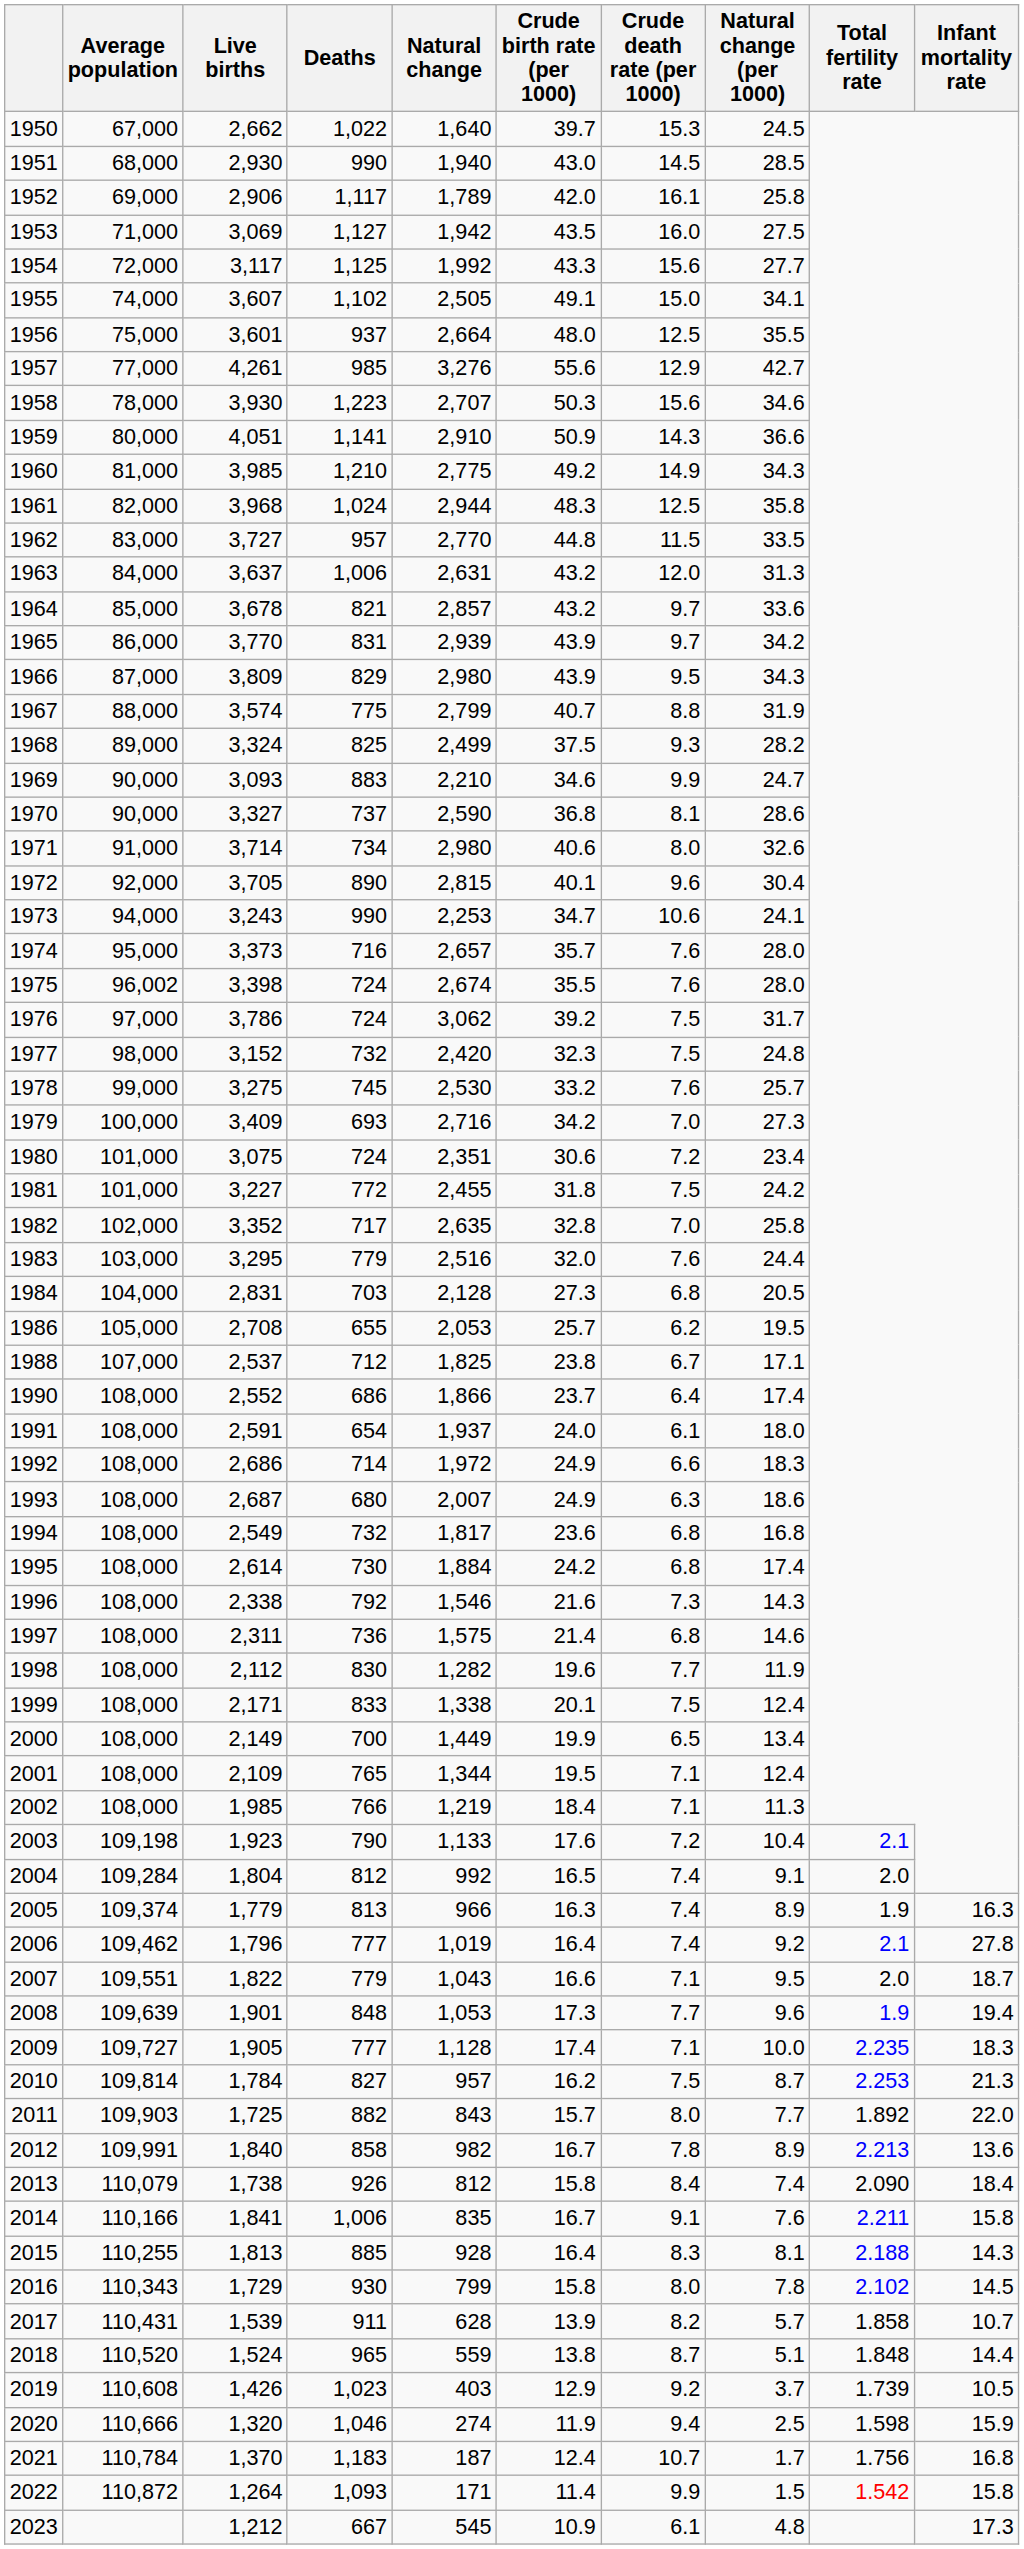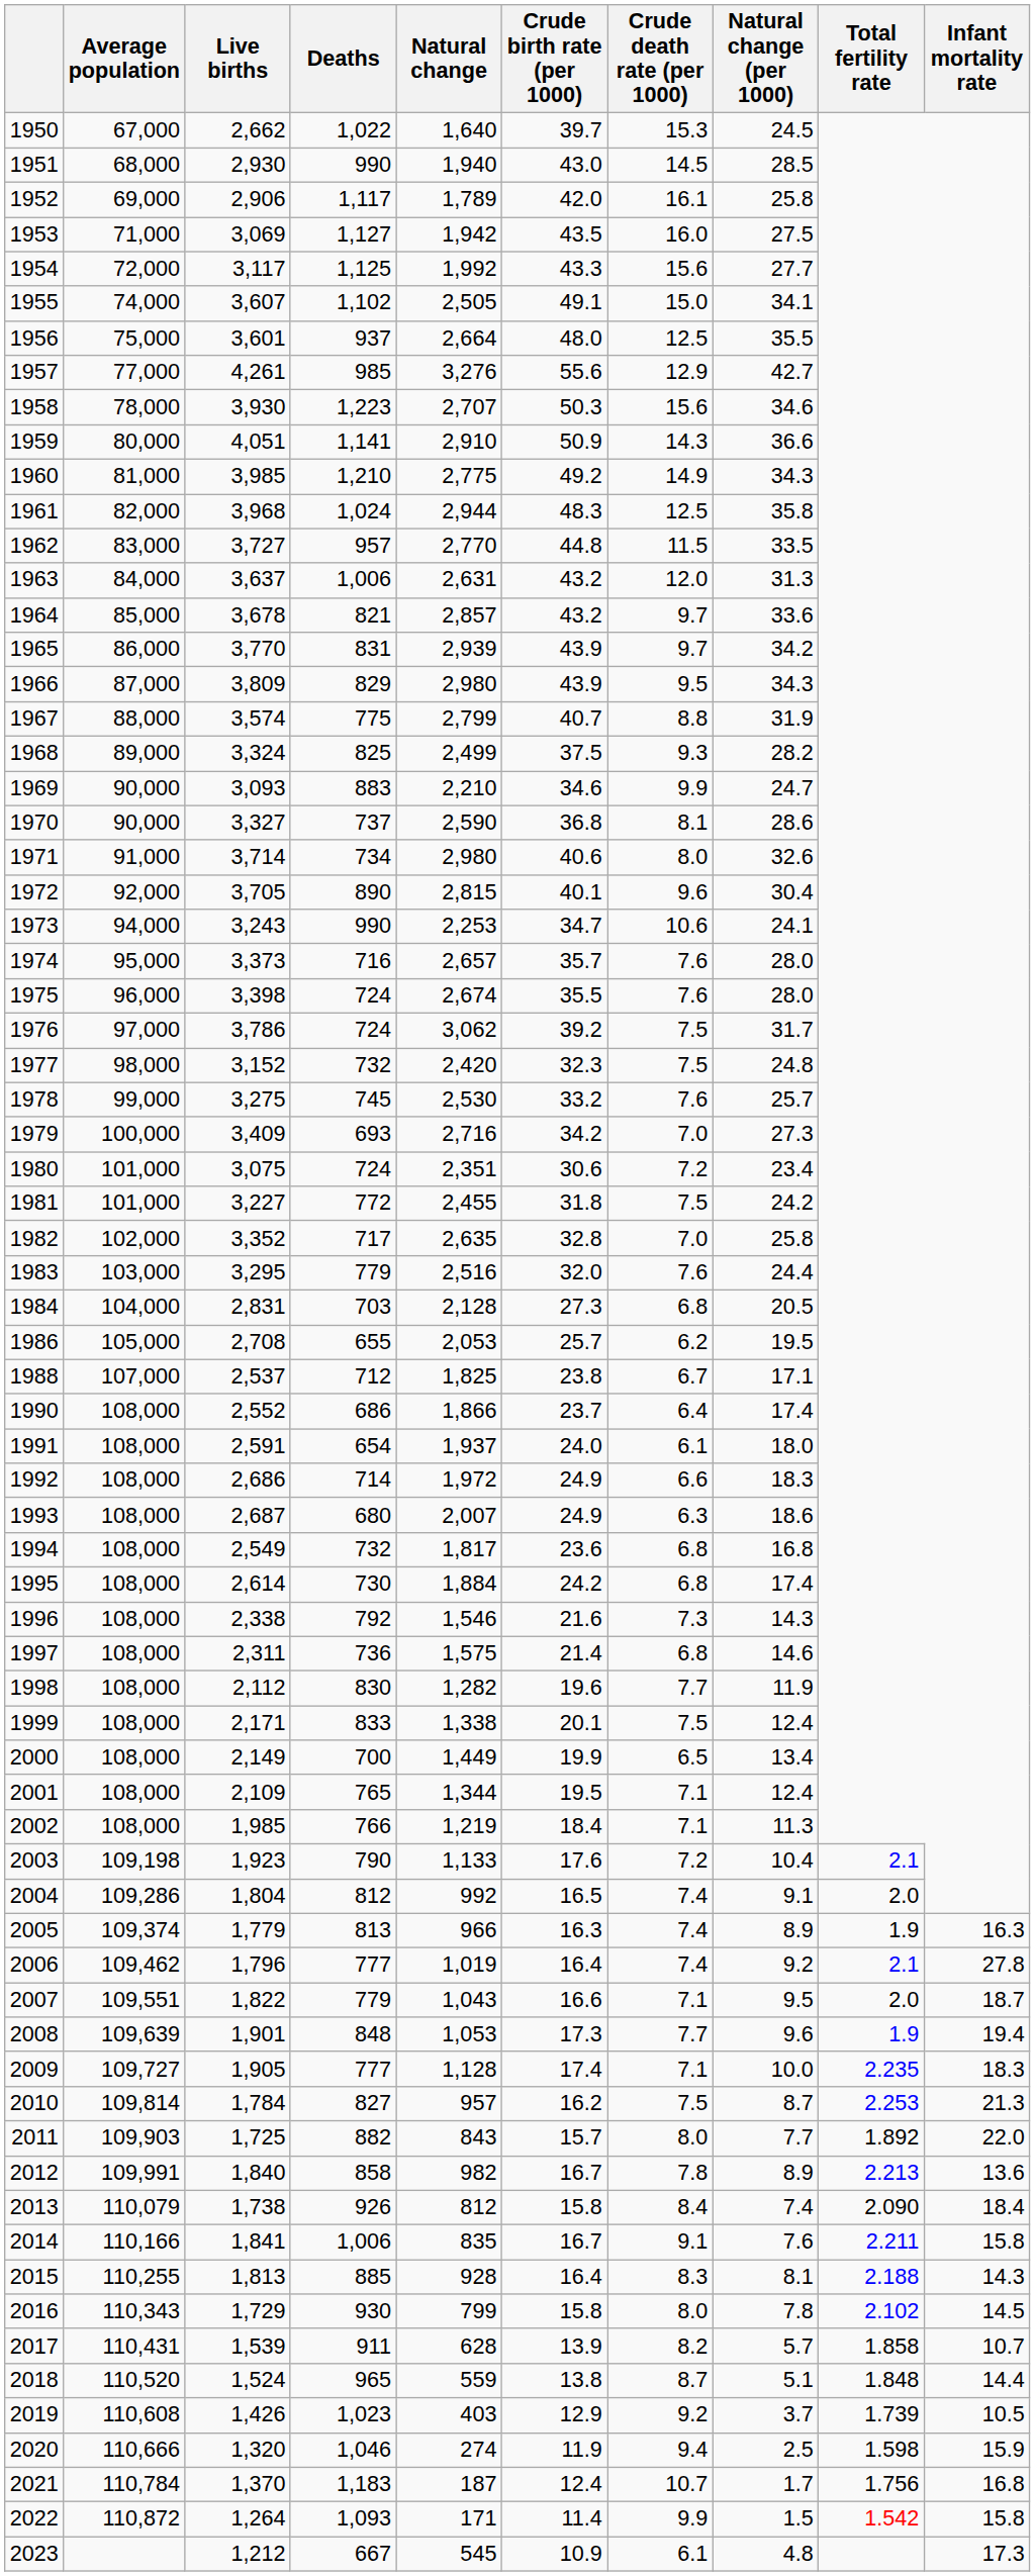1975 | Average population: 96,002 -> 96,000
2004 | Average population: 109,284 -> 109,286
